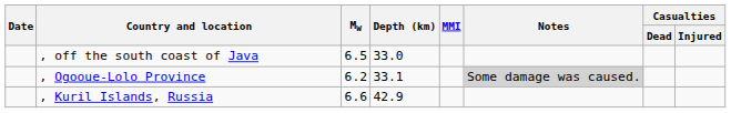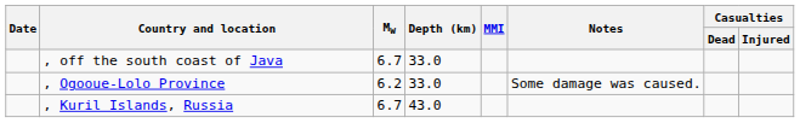, off the south coast of Java | Mw: 6.5 -> 6.7
, Ogooue-Lolo Province | Depth (km): 33.1 -> 33.0
, Ogooue-Lolo Province | Notes: lightgrey background -> no background
, Kuril Islands, Russia | Mw: 6.6 -> 6.7
, Kuril Islands, Russia | Depth (km): 42.9 -> 43.0
